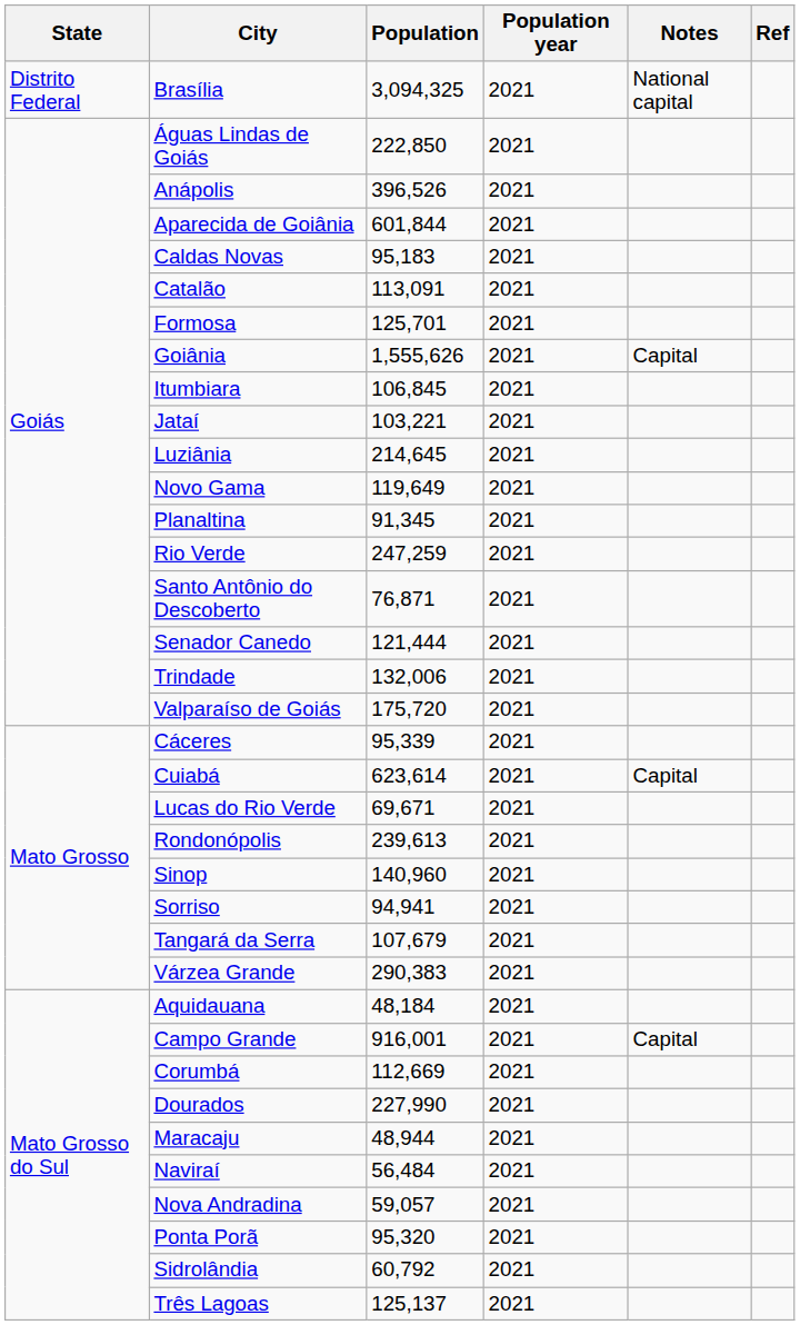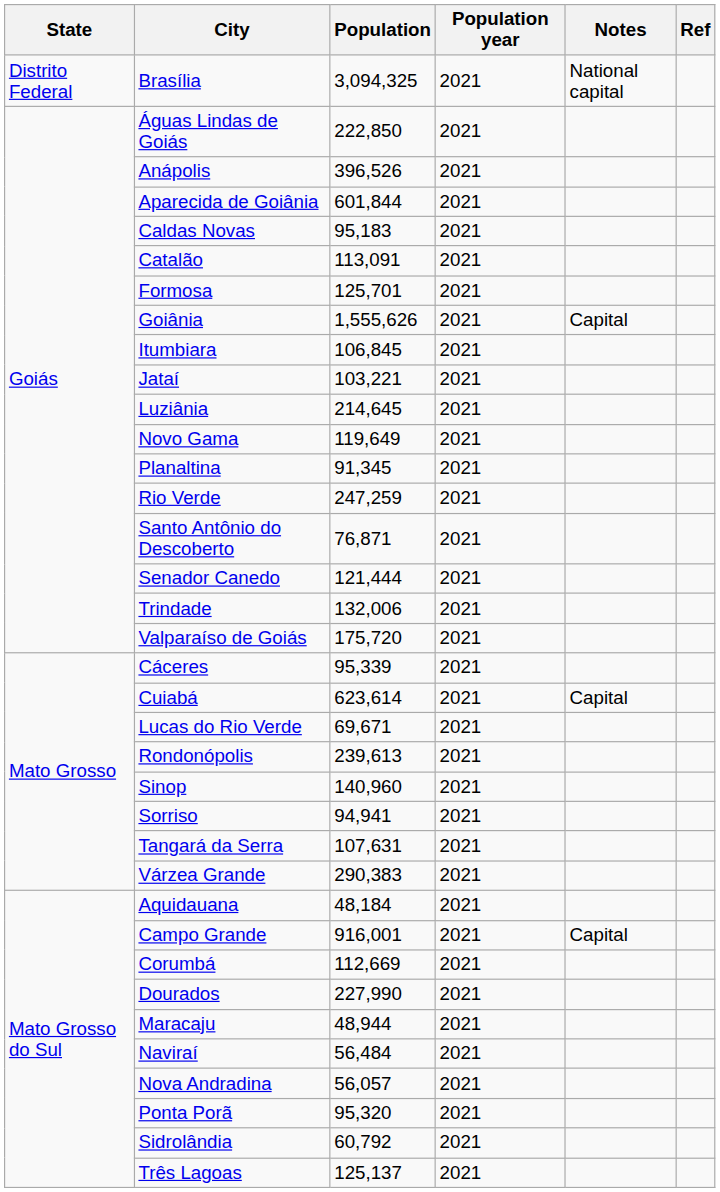Tangará da Serra | Population: 107,679 -> 107,631
Nova Andradina | Population: 59,057 -> 56,057
